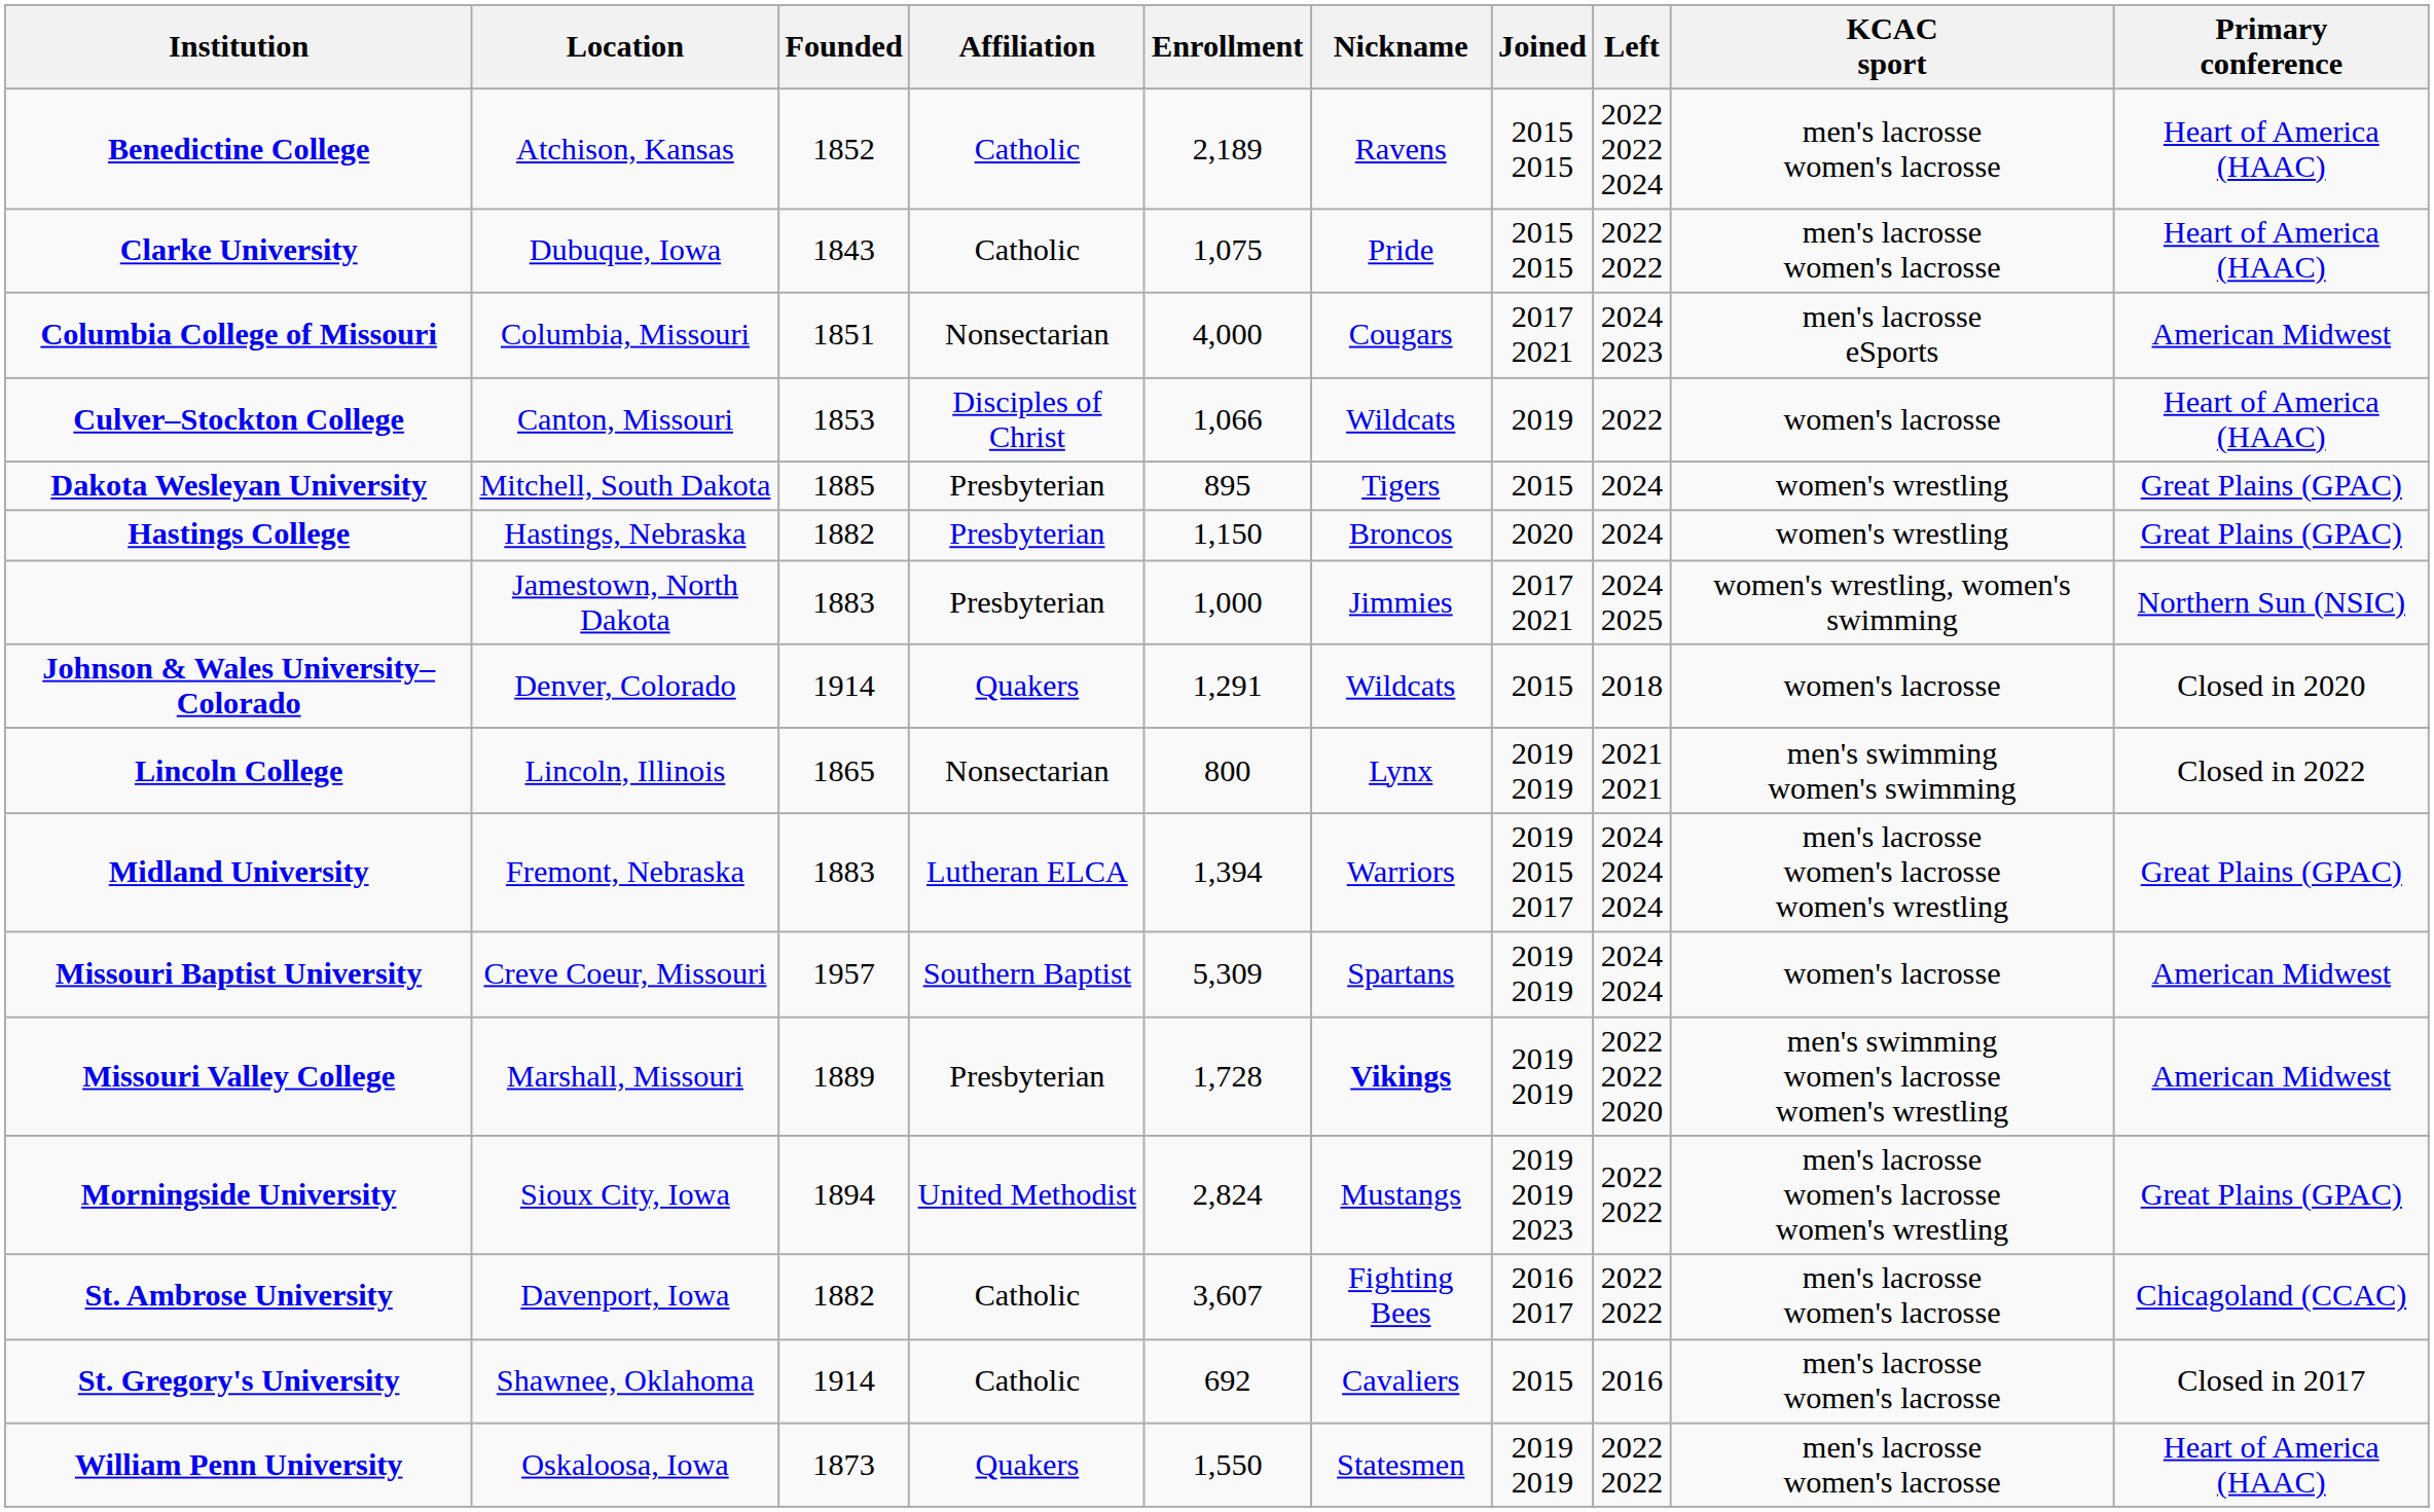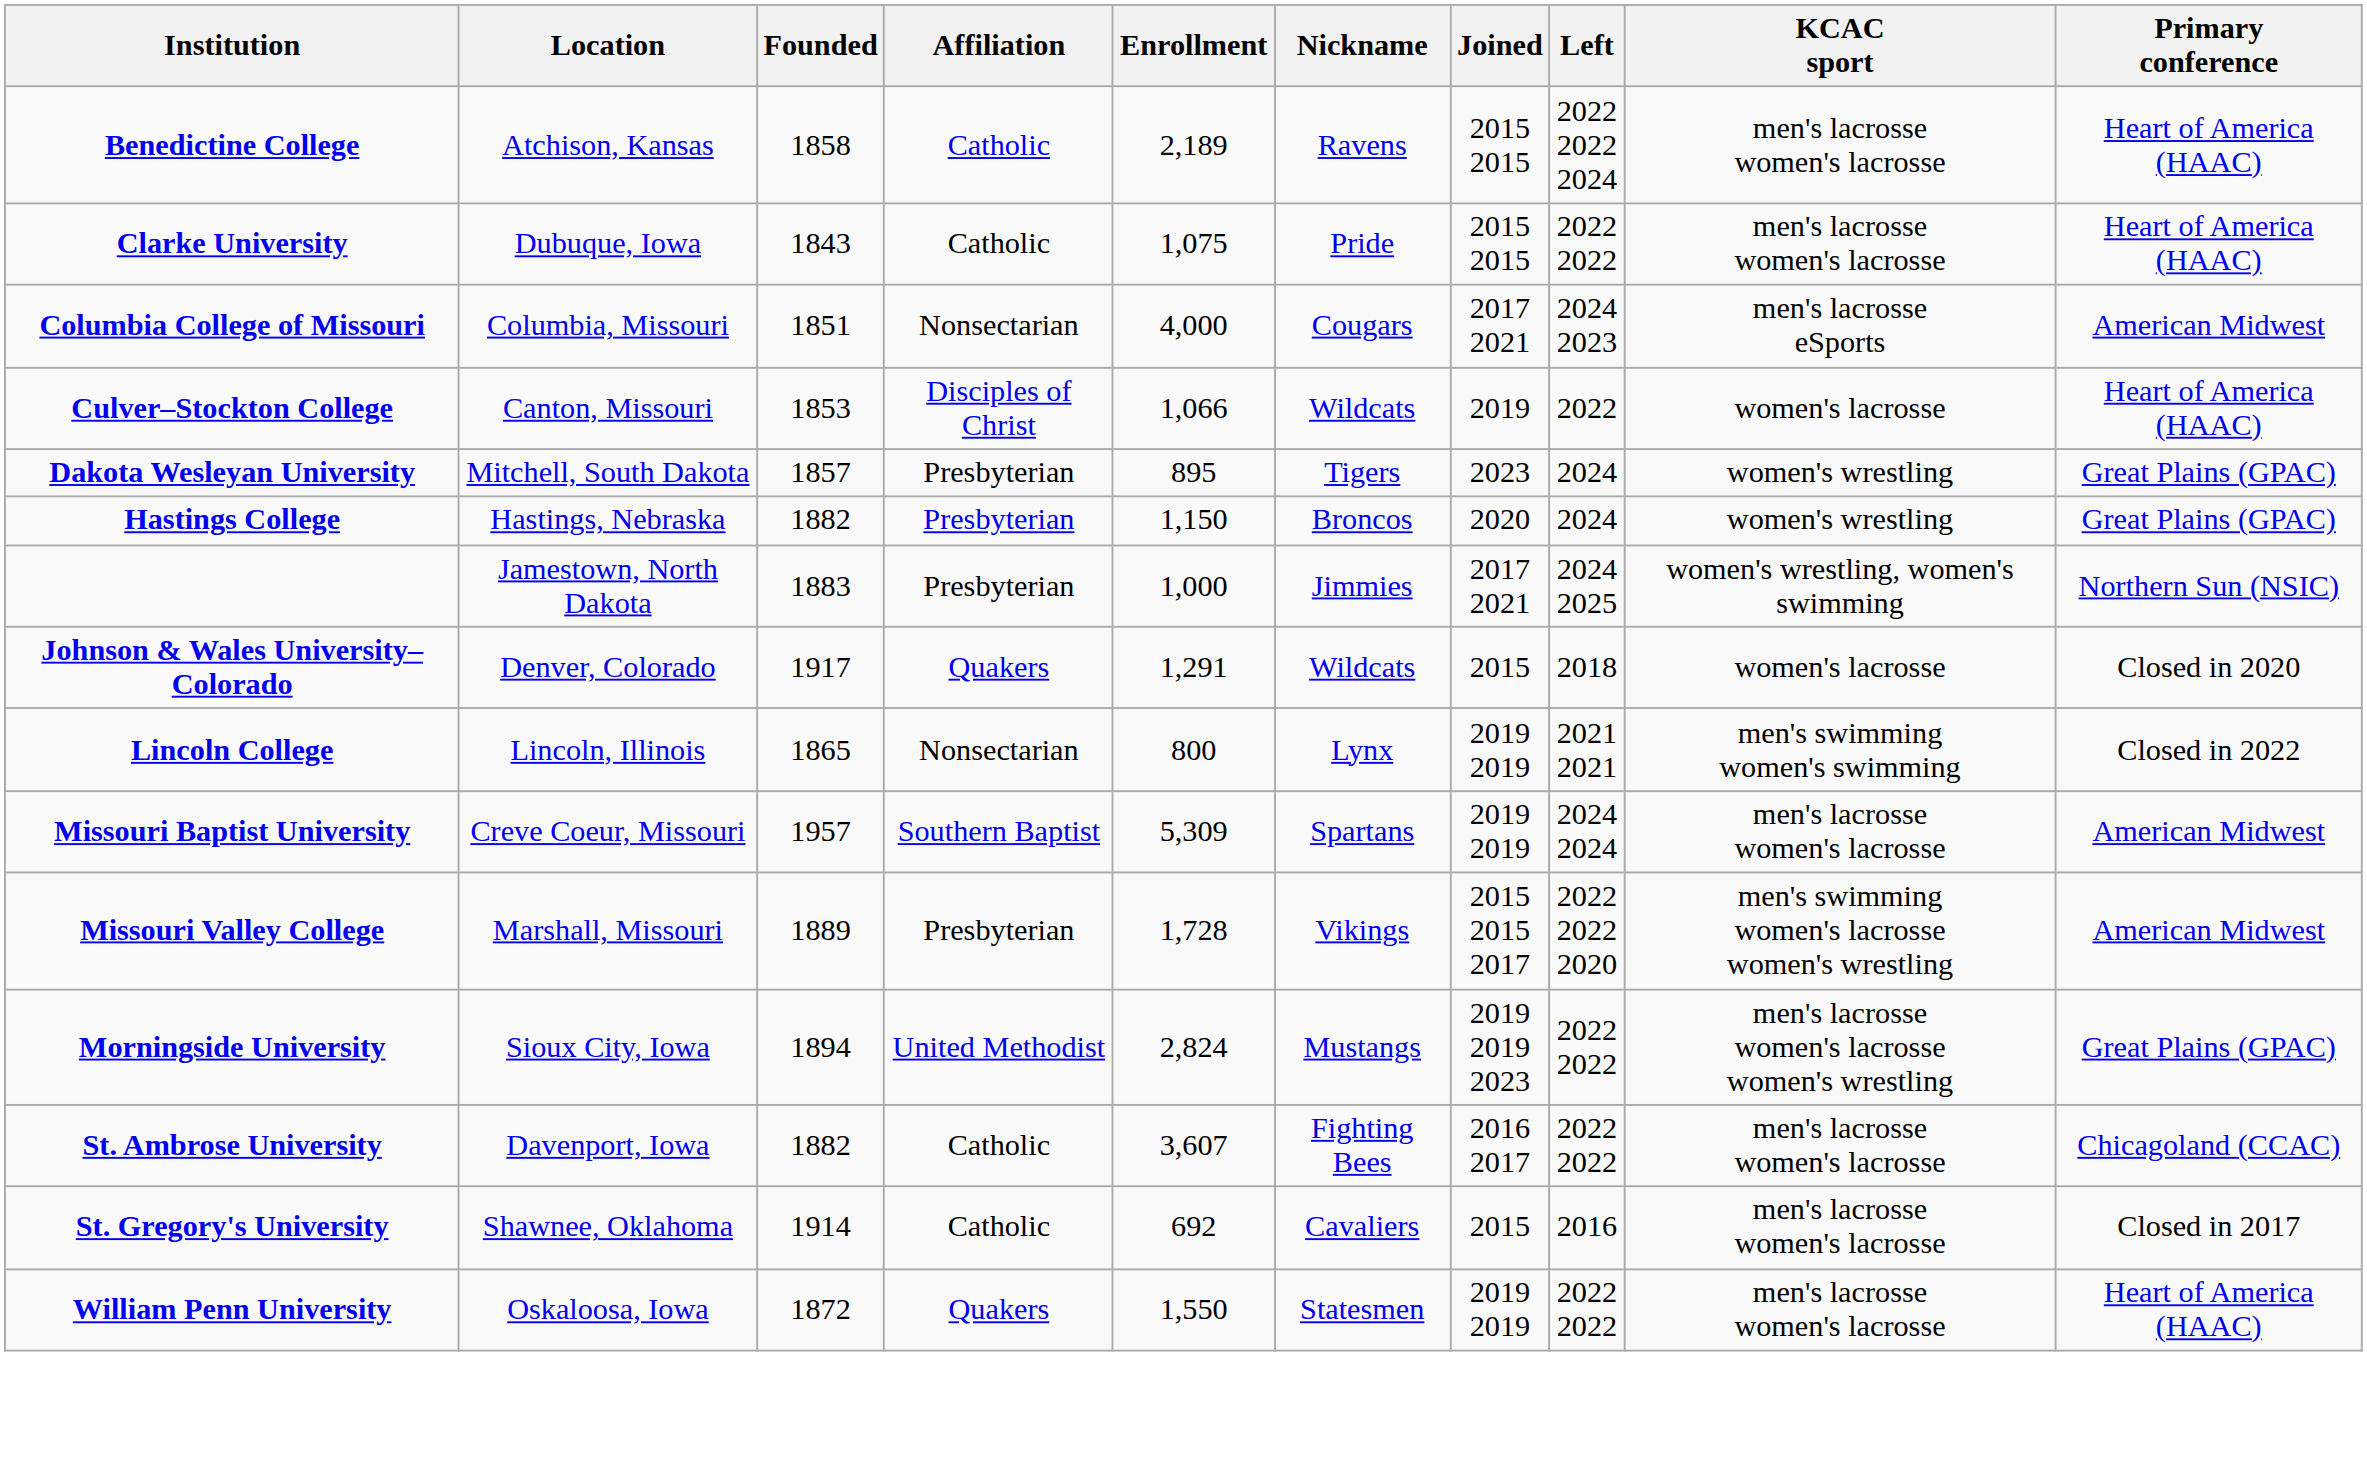Benedictine College | Founded: 1852 -> 1858
Dakota Wesleyan University | Founded: 1885 -> 1857
Dakota Wesleyan University | Joined: 2015 -> 2023
Johnson & Wales University–Colorado | Founded: 1914 -> 1917
- row: Midland University | Fremont, Nebraska | 1883 | Lutheran ELCA | 1,394 | Warriors | 2019 2015 2017 | 2024 2024 2024 | men's lacrosse women's lacrosse women's wrestling | Great Plains (GPAC)
Missouri Baptist University | KCAC sport: women's lacrosse -> men's lacrosse women's lacrosse
Missouri Valley College | Nickname: bold -> normal
Missouri Valley College | Joined: 2019 2019 -> 2015 2015 2017
William Penn University | Founded: 1873 -> 1872
